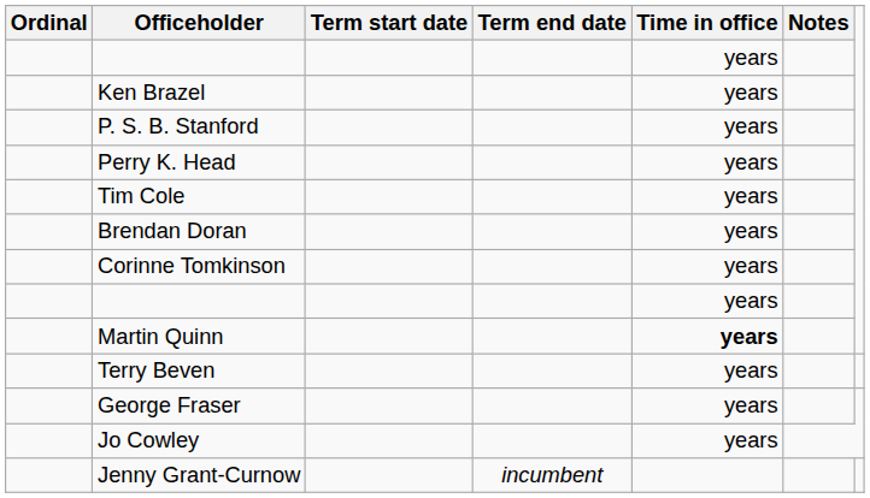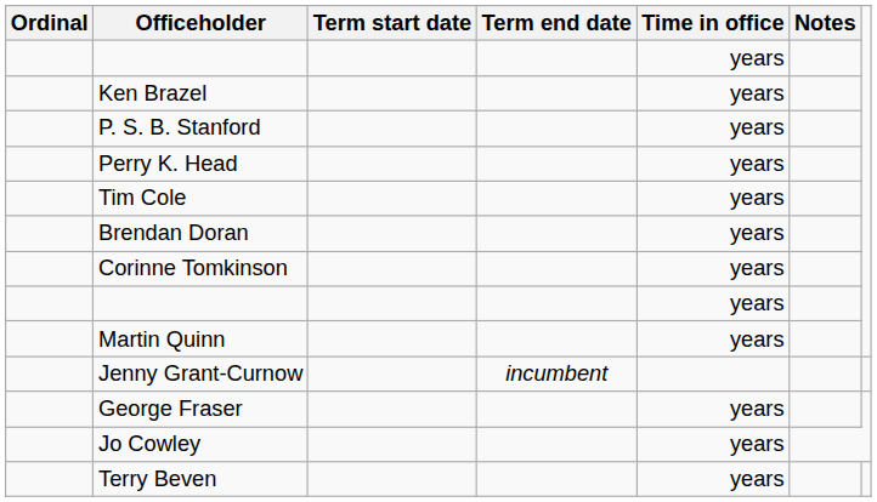Martin Quinn | Time in office: bold -> normal
rows swapped: Terry Beven <-> Jenny Grant-Curnow
